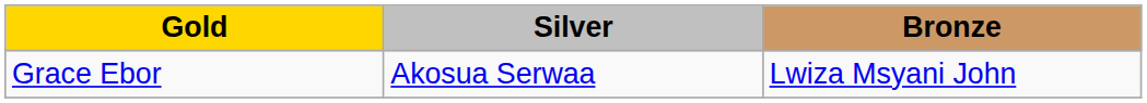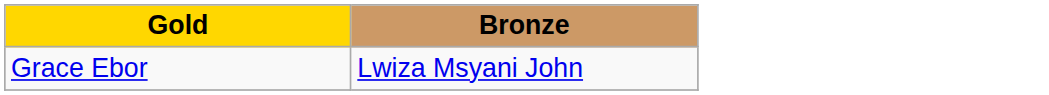- column: Silver | Akosua Serwaa
